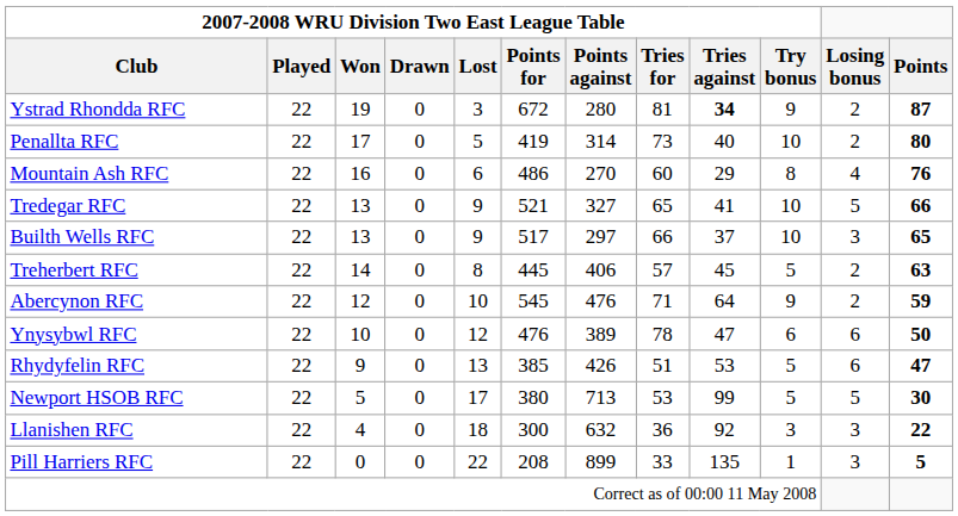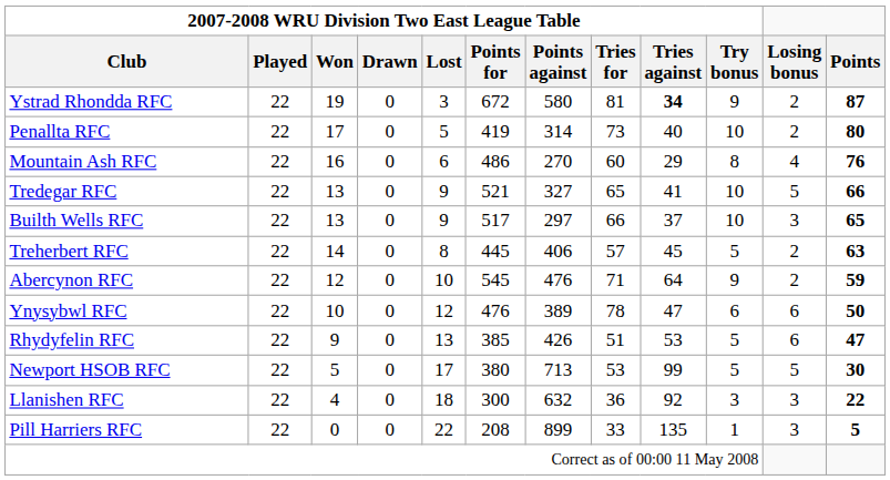Ystrad Rhondda RFC | column 7: 280 -> 580
